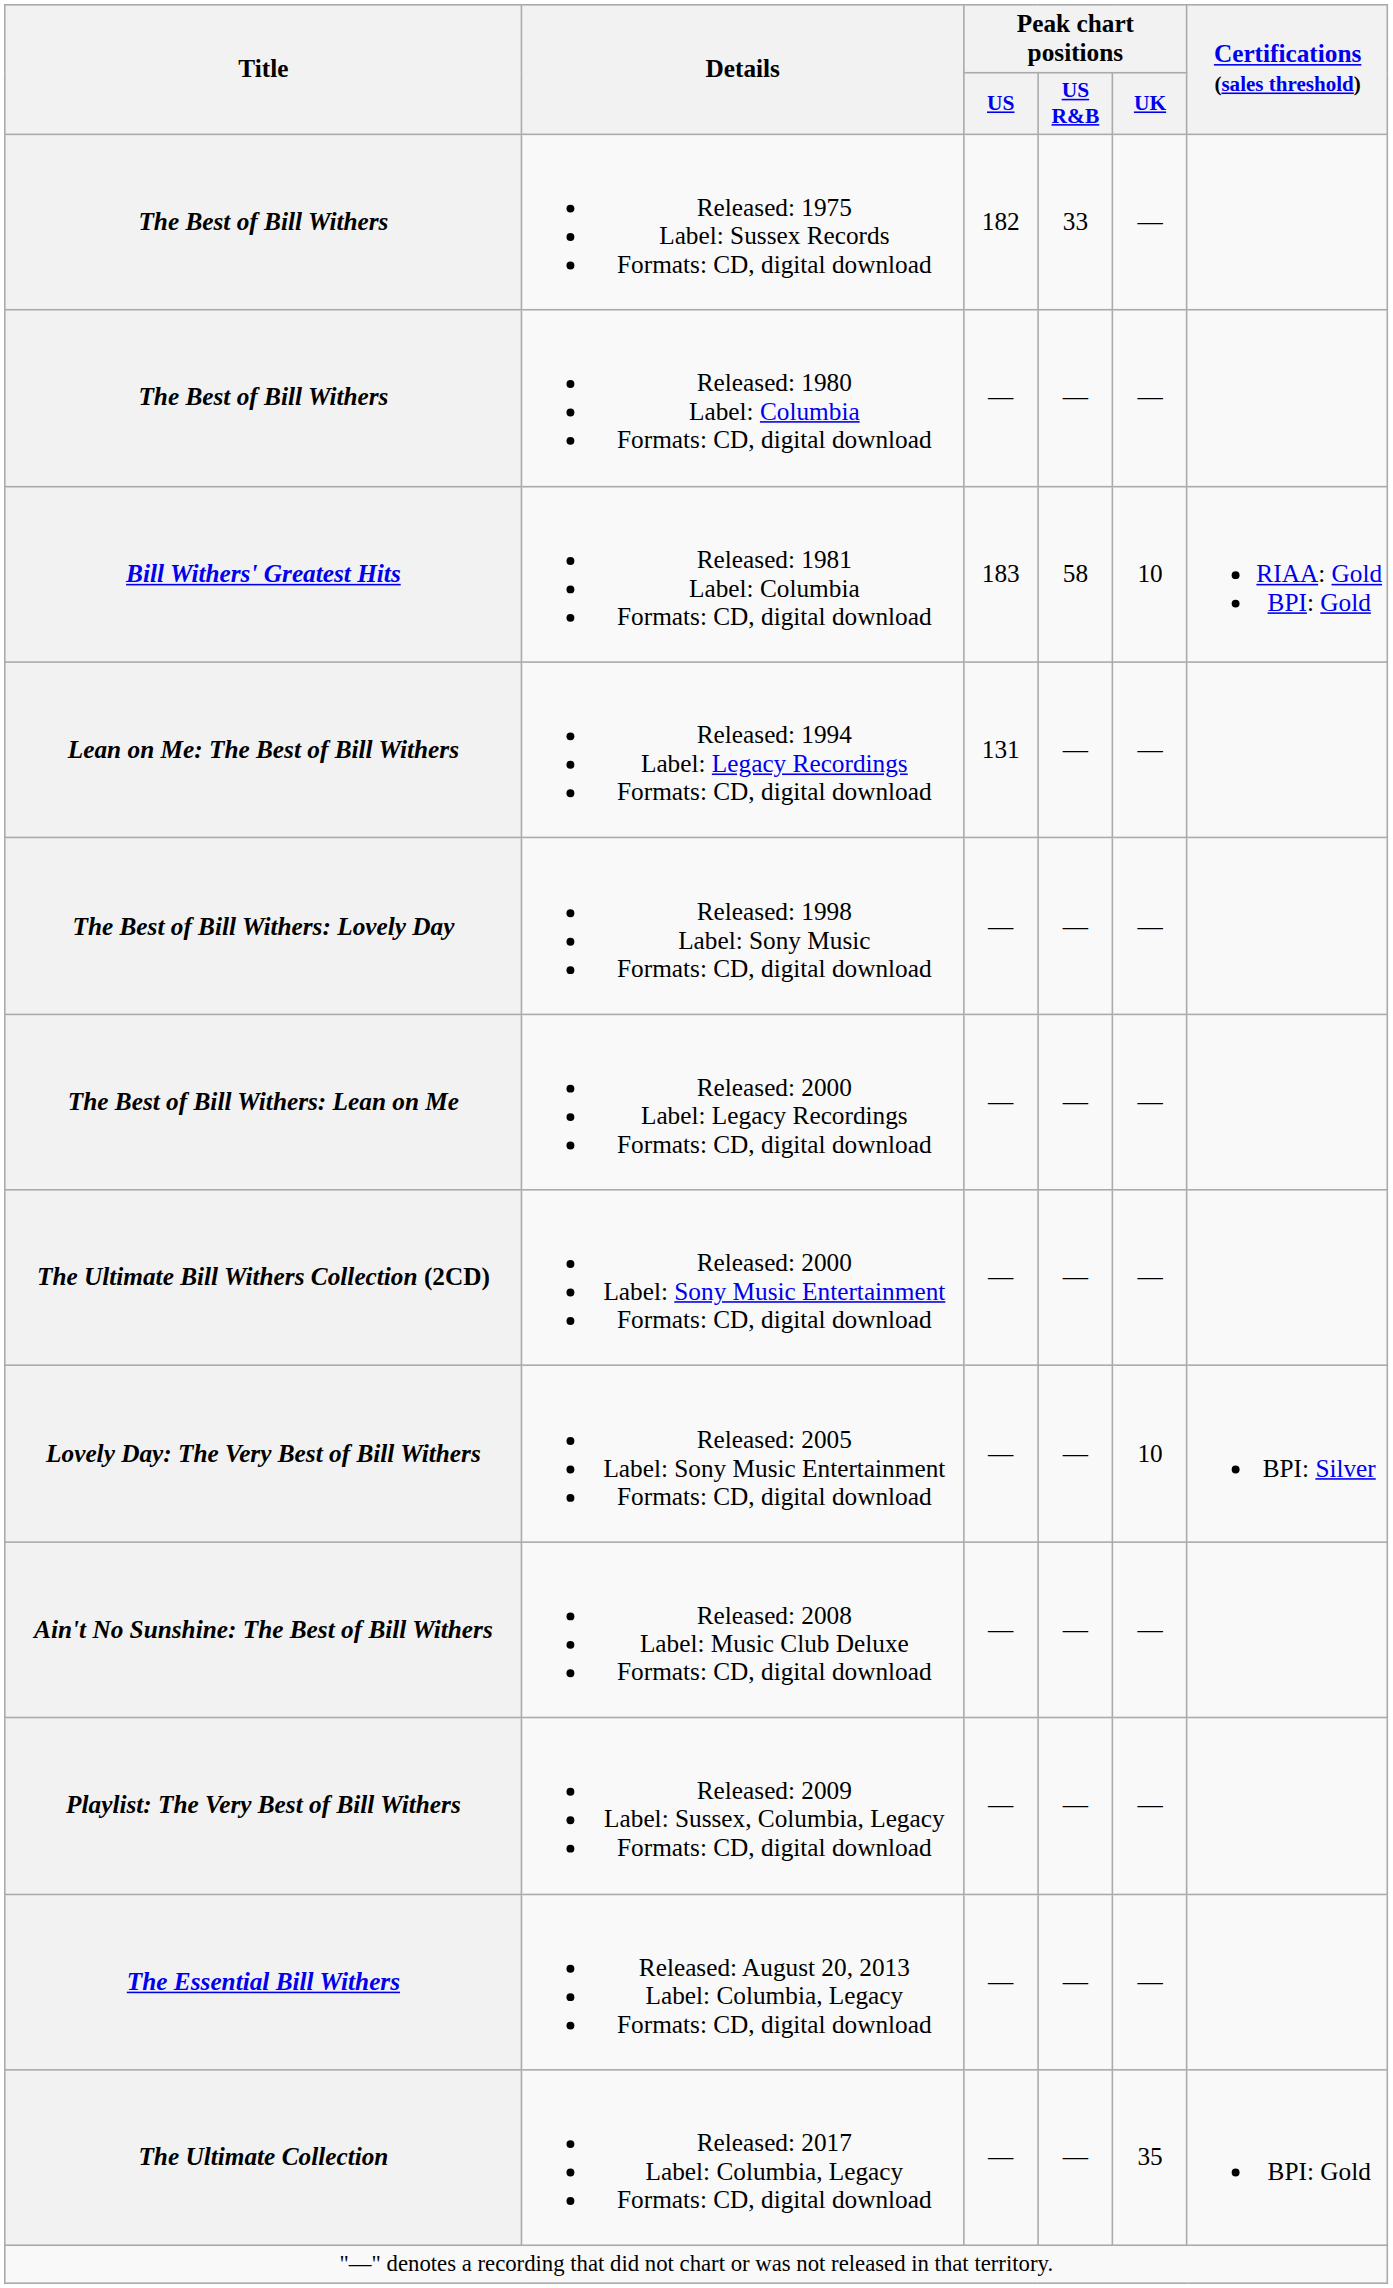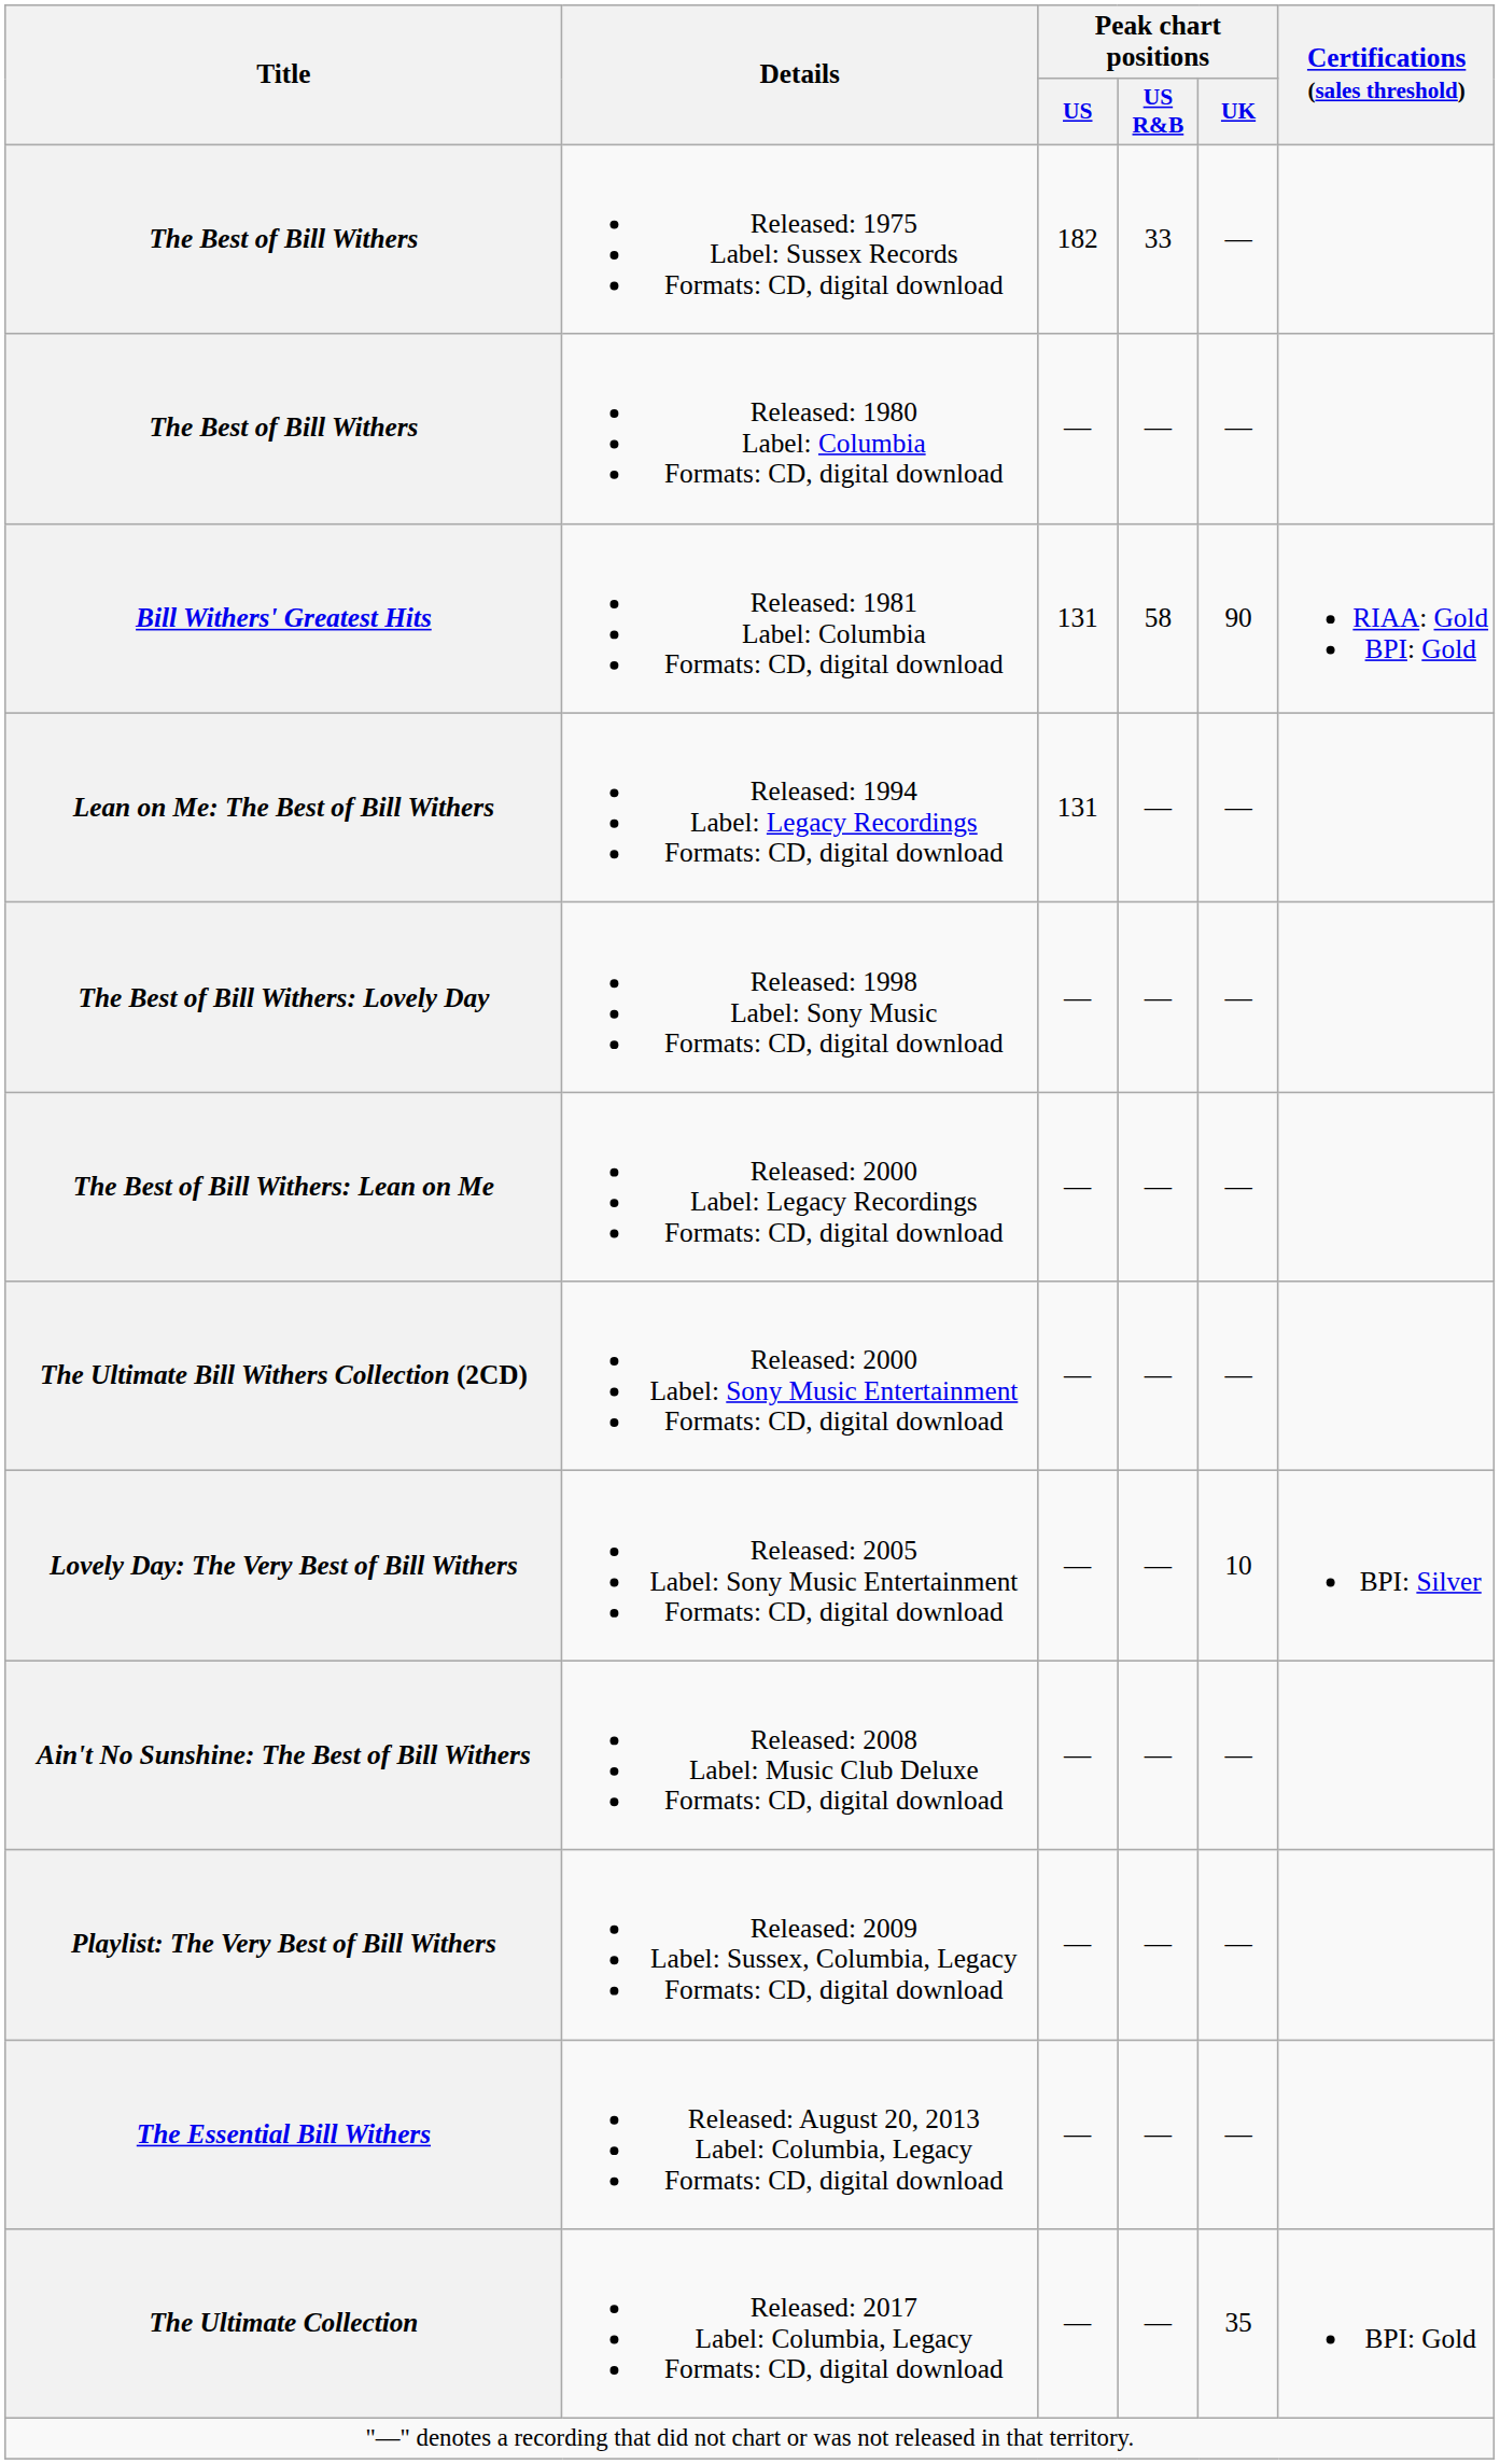Bill Withers' Greatest Hits | Peak chart positions / US: 183 -> 131
Bill Withers' Greatest Hits | Peak chart positions / UK: 10 -> 90
